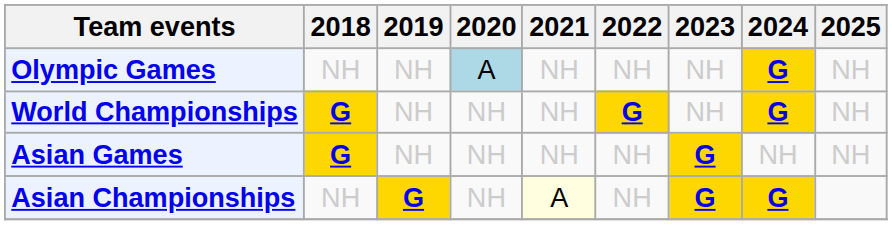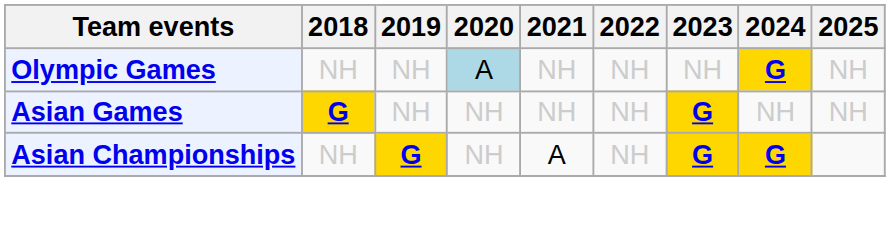- row: World Championships | G | NH | NH | NH | G | NH | G | NH
Asian Championships | 2021: lightyellow background -> no background
